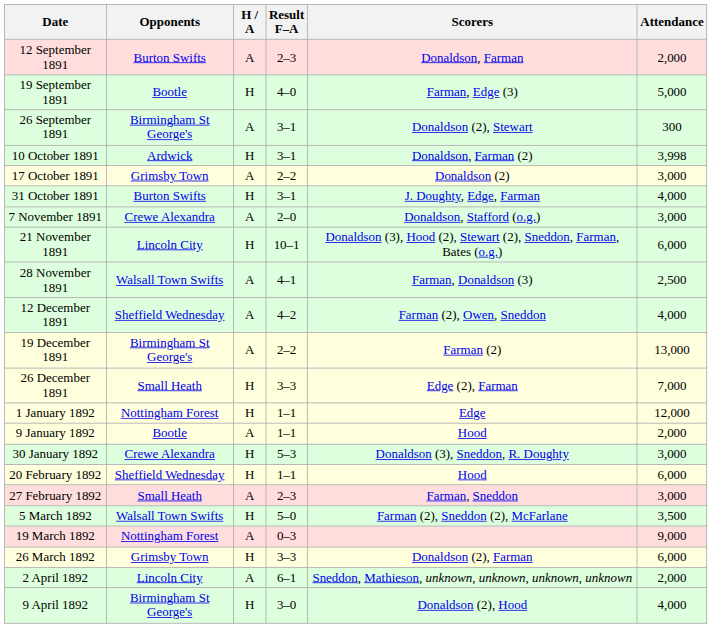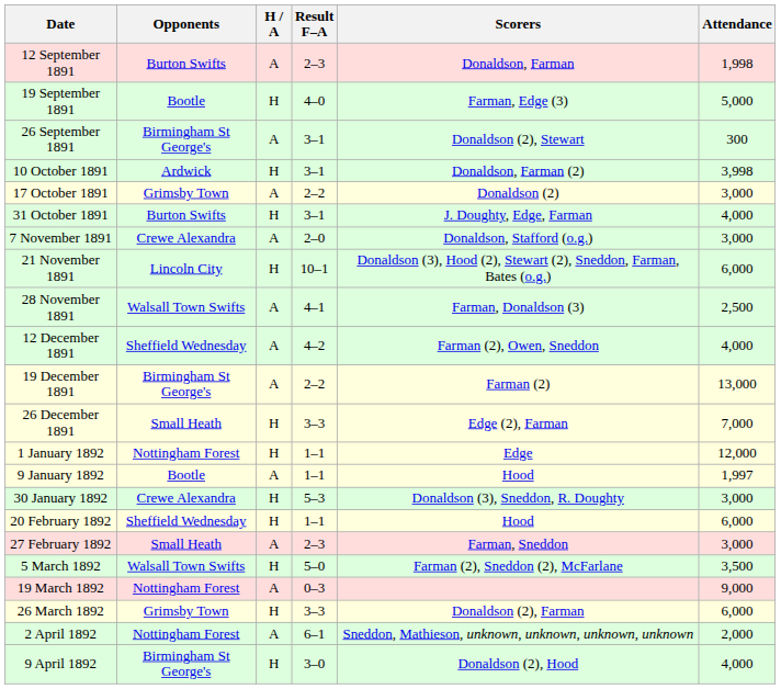12 September 1891 | Attendance: 2,000 -> 1,998
9 January 1892 | Attendance: 2,000 -> 1,997
2 April 1892 | Opponents: Lincoln City -> Nottingham Forest
